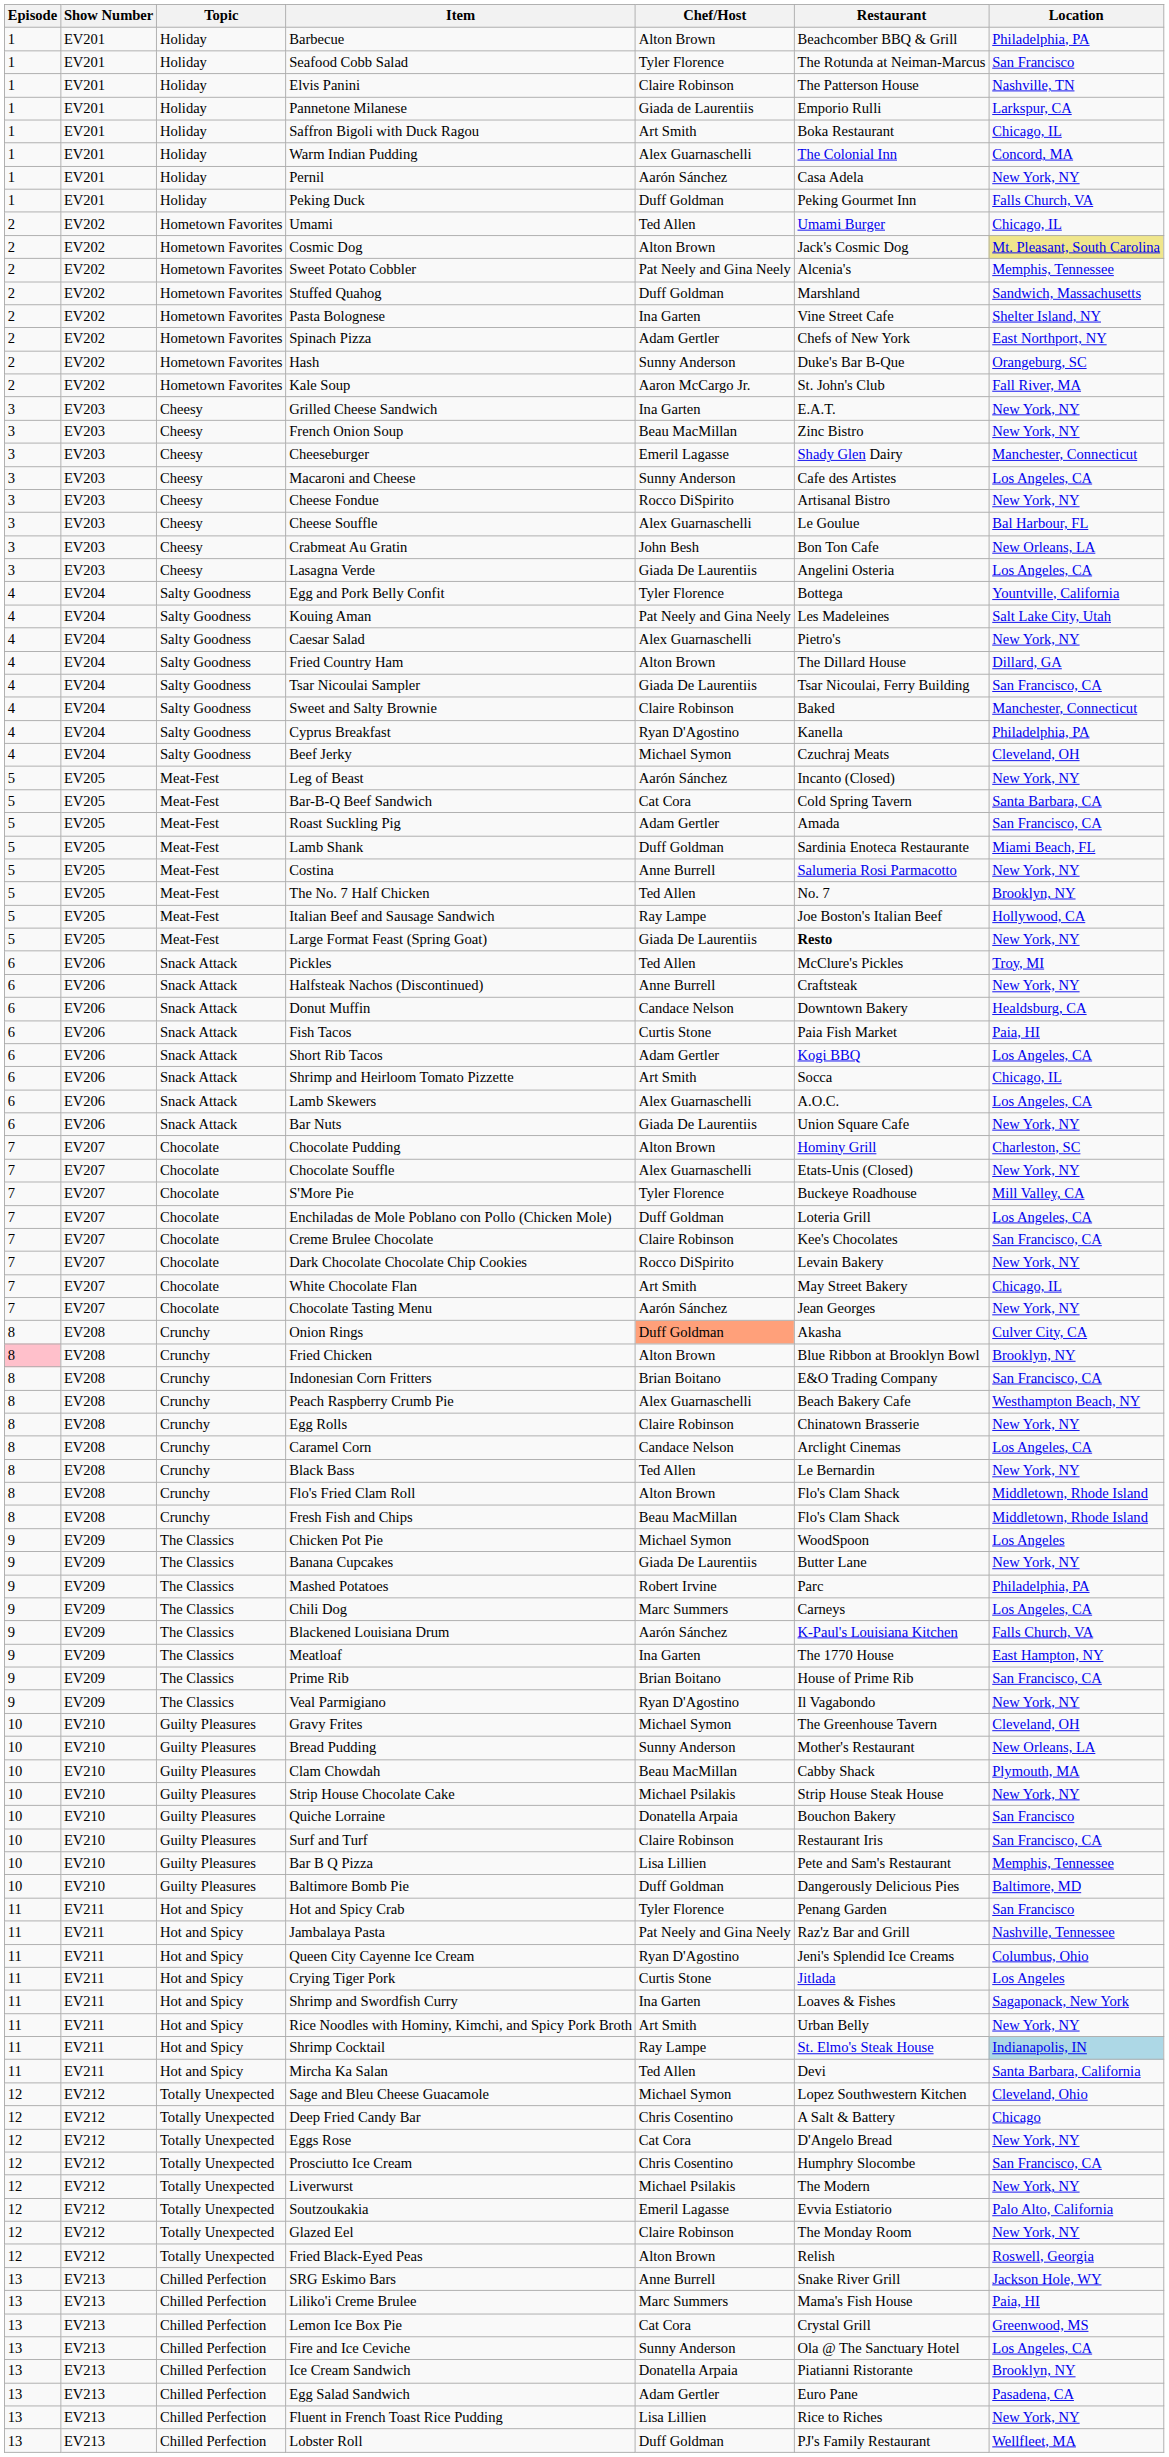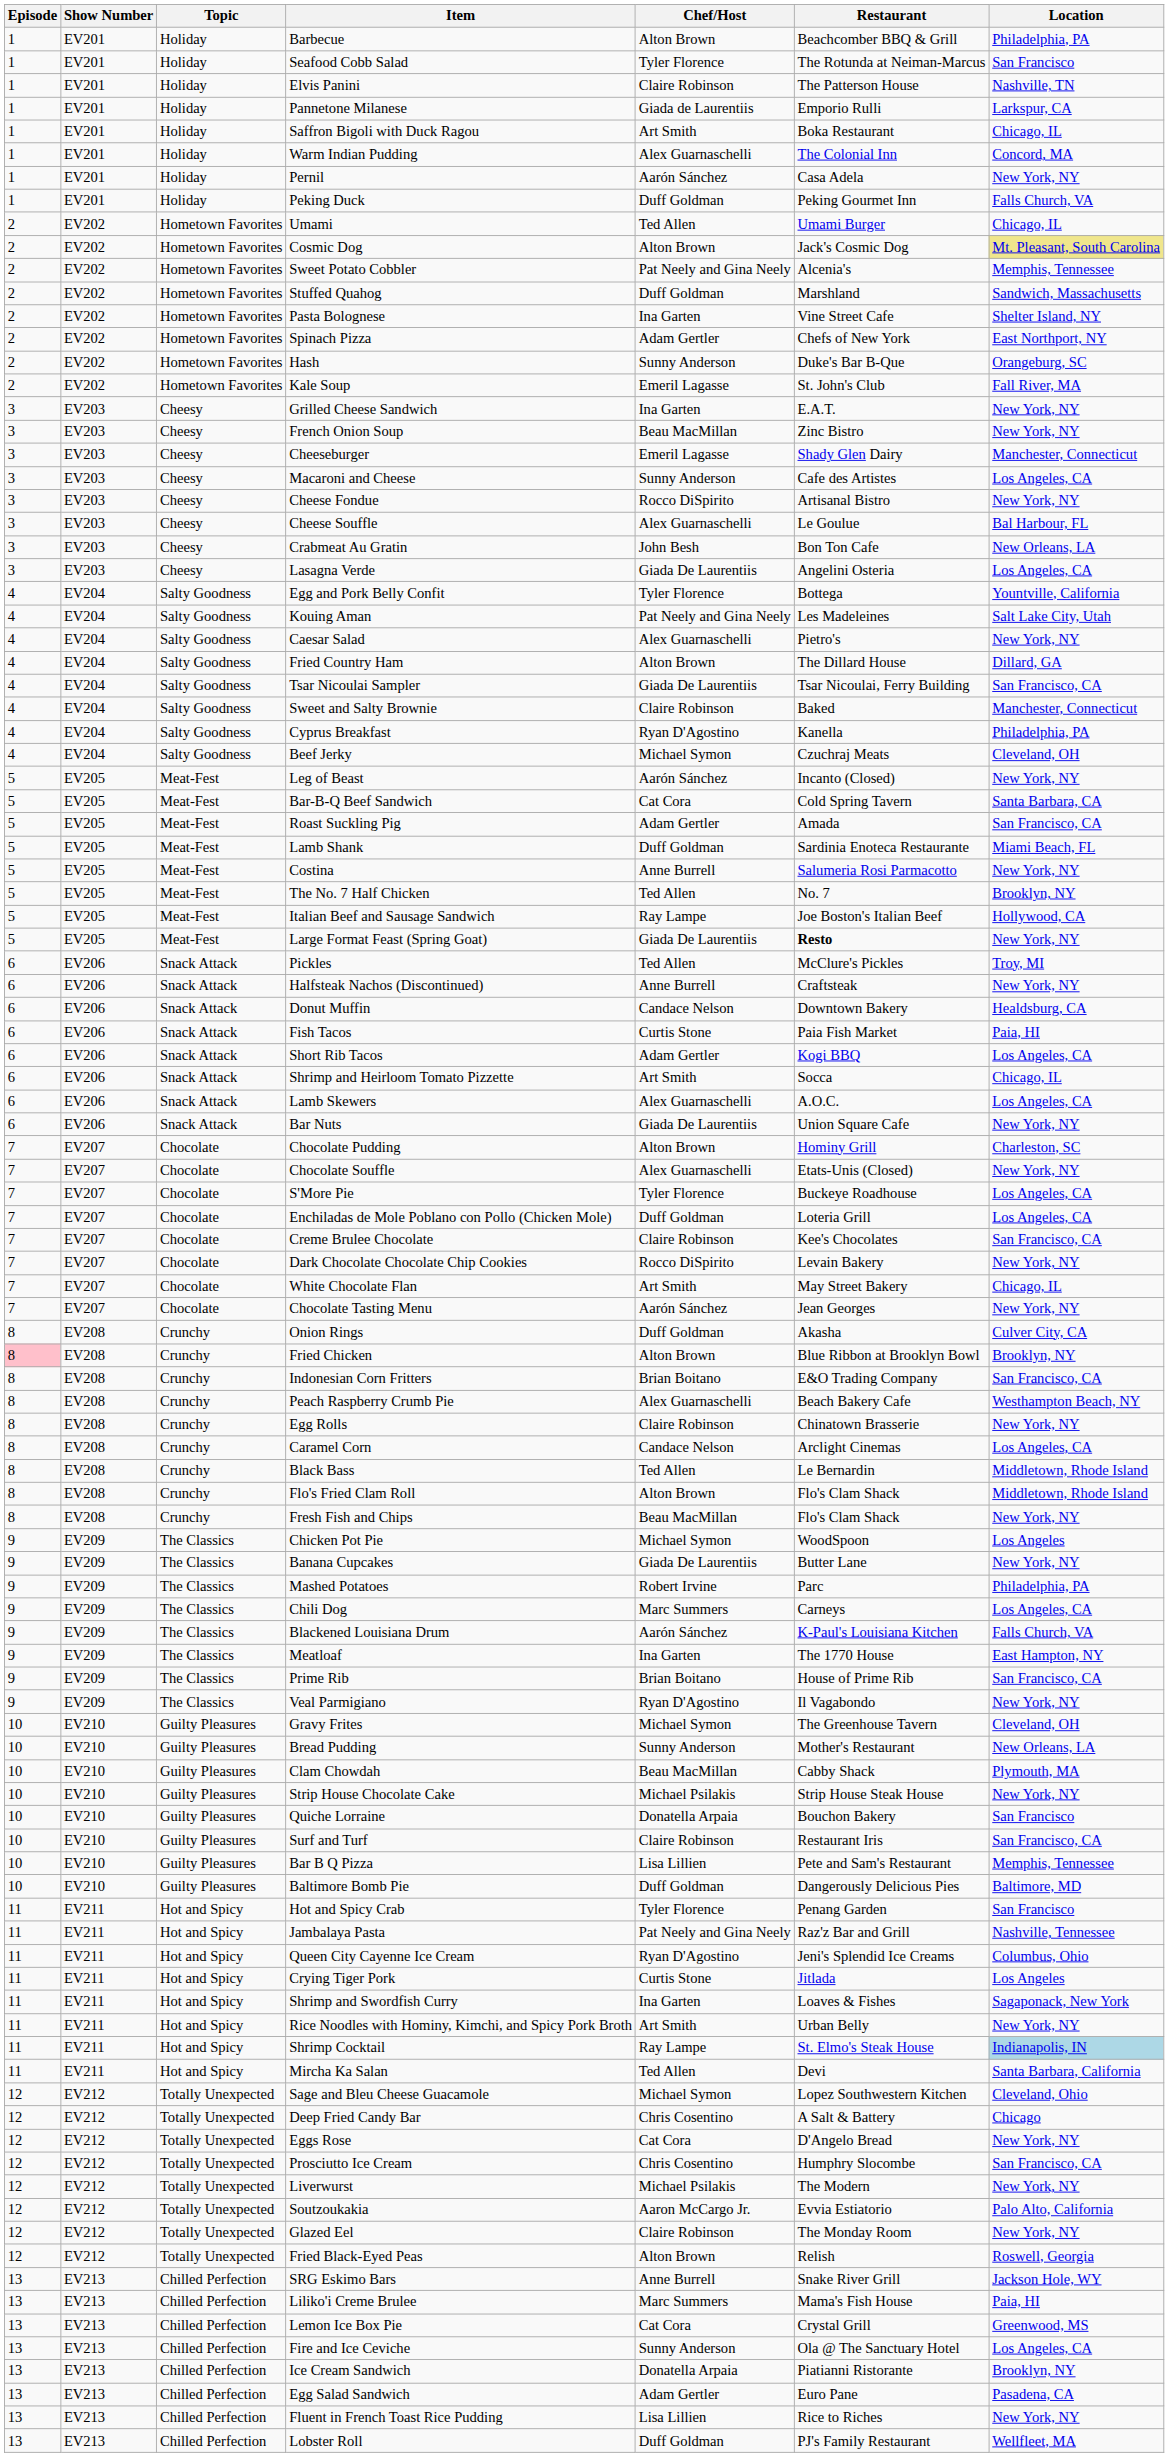Kale Soup | Chef/Host: Aaron McCargo Jr. -> Emeril Lagasse
S'More Pie | Location: Mill Valley, CA -> Los Angeles, CA
Onion Rings | Chef/Host: lightsalmon background -> no background
Black Bass | Location: New York, NY -> Middletown, Rhode Island
Fresh Fish and Chips | Location: Middletown, Rhode Island -> New York, NY
Soutzoukakia | Chef/Host: Emeril Lagasse -> Aaron McCargo Jr.
